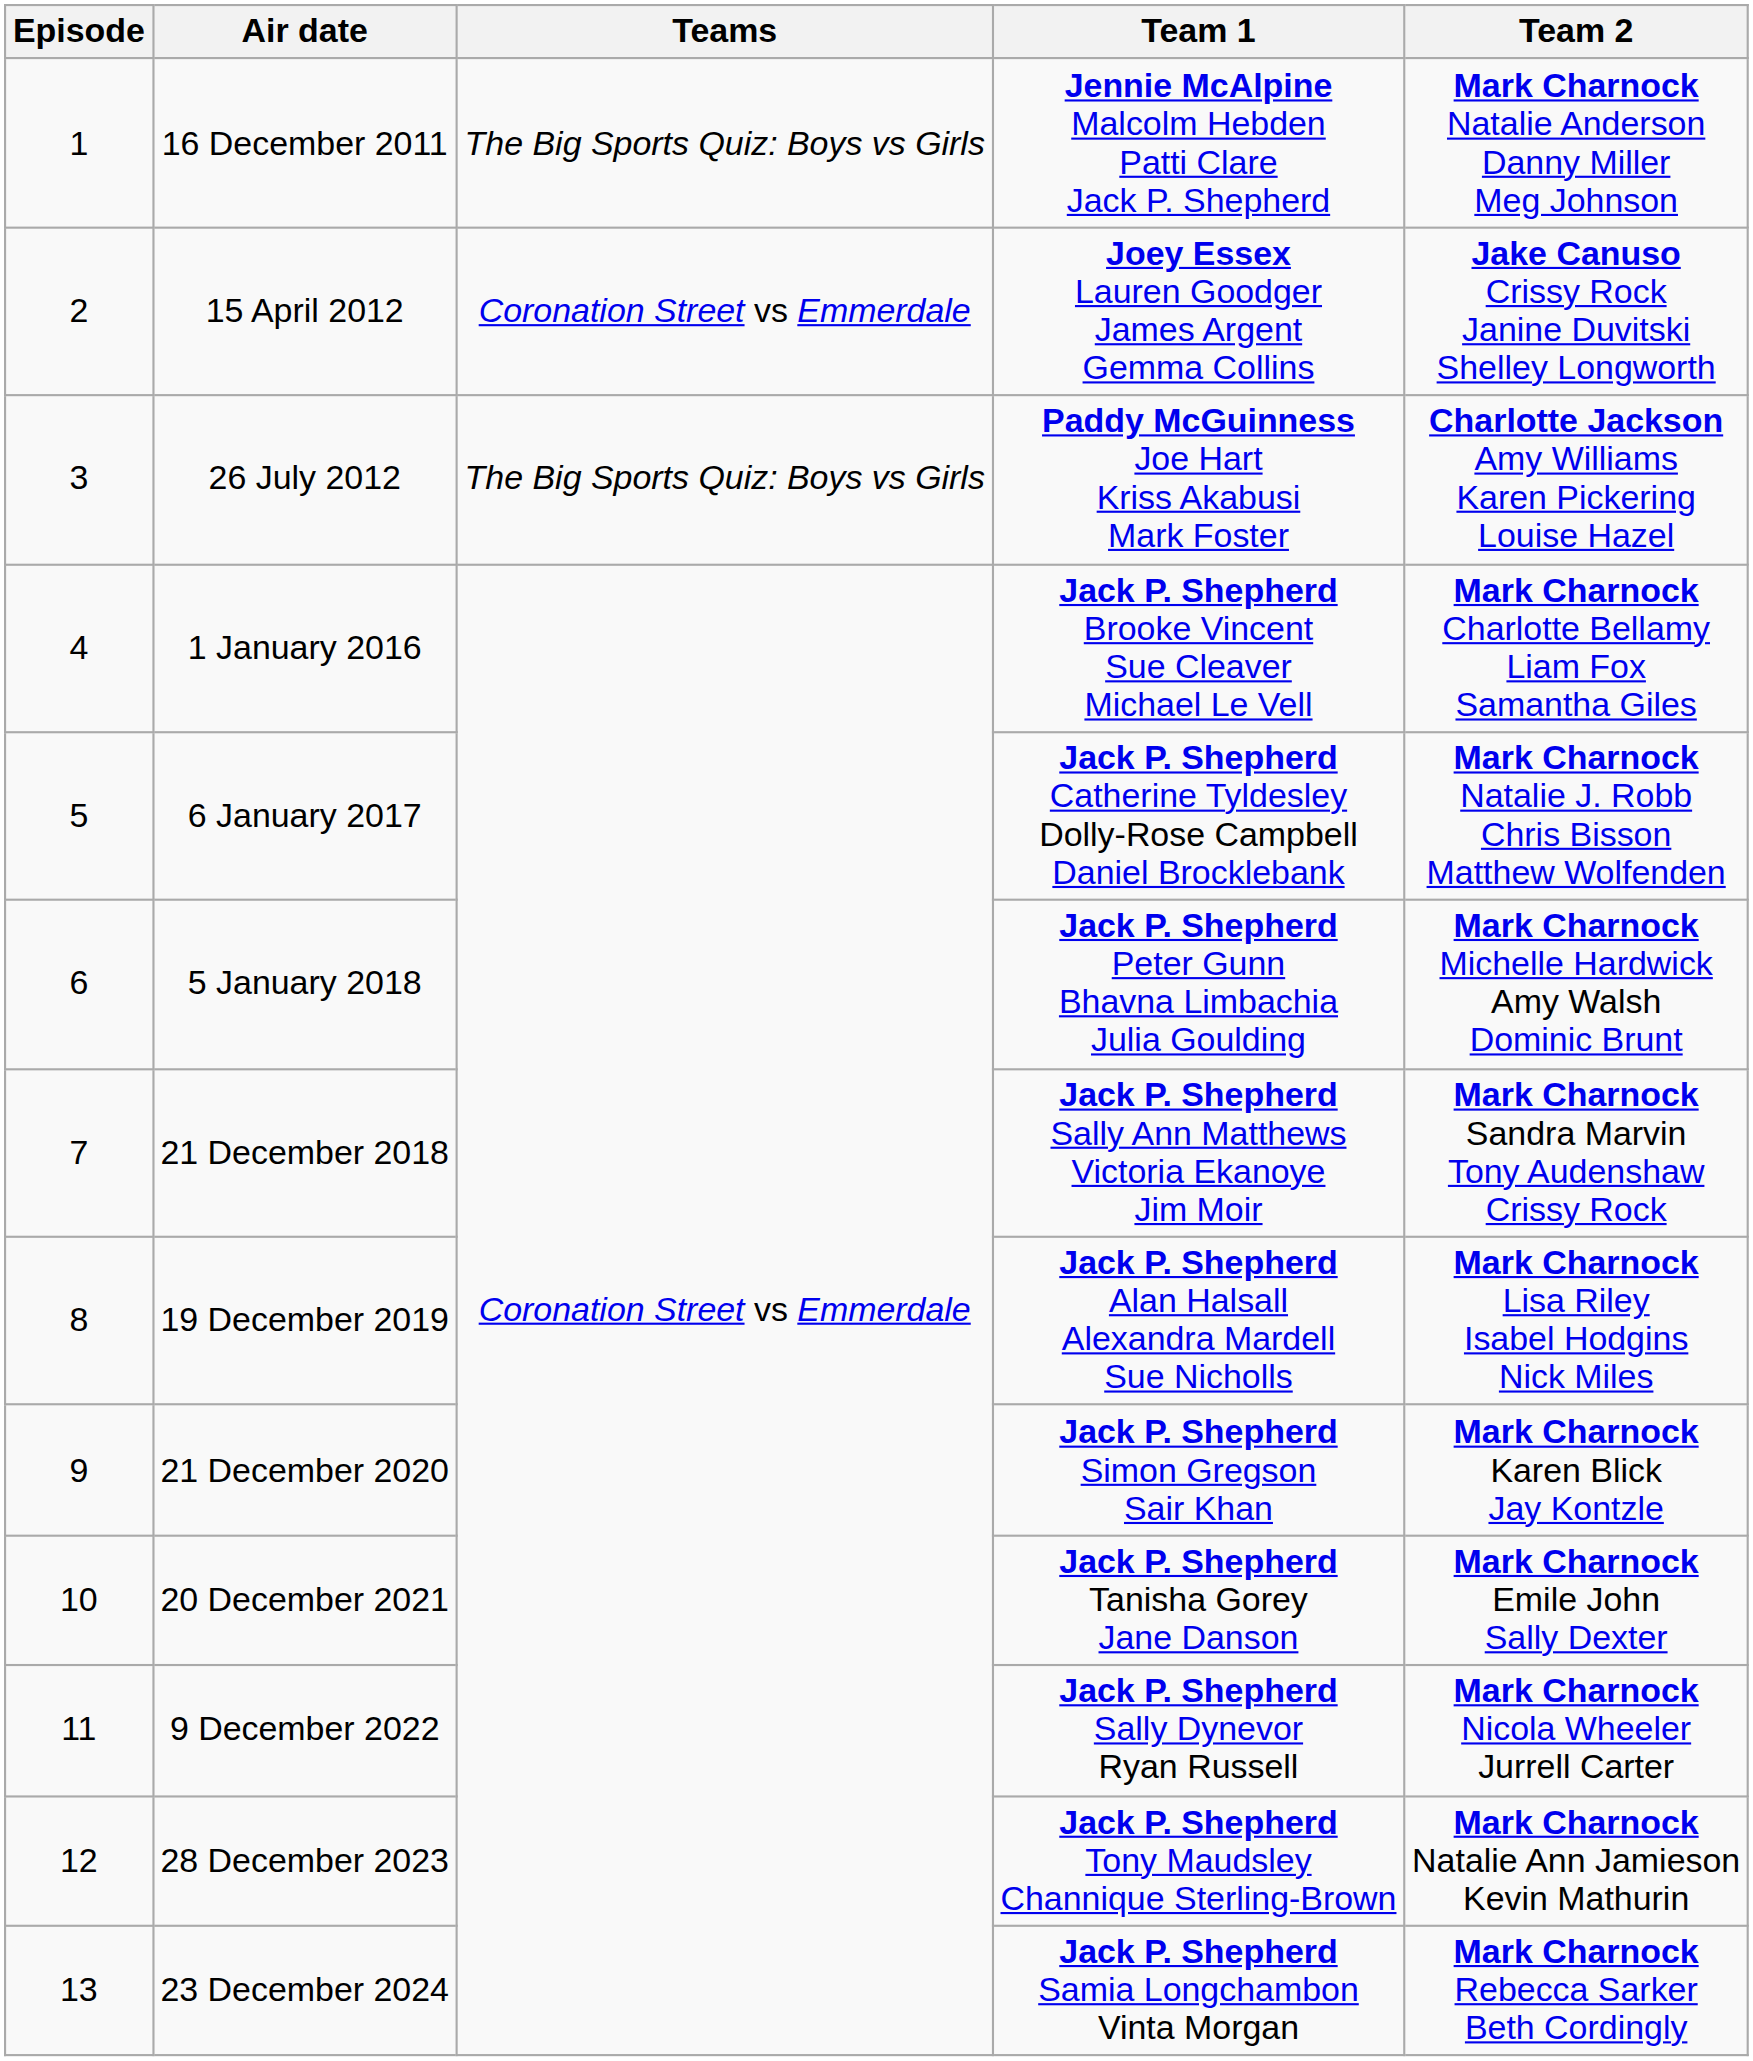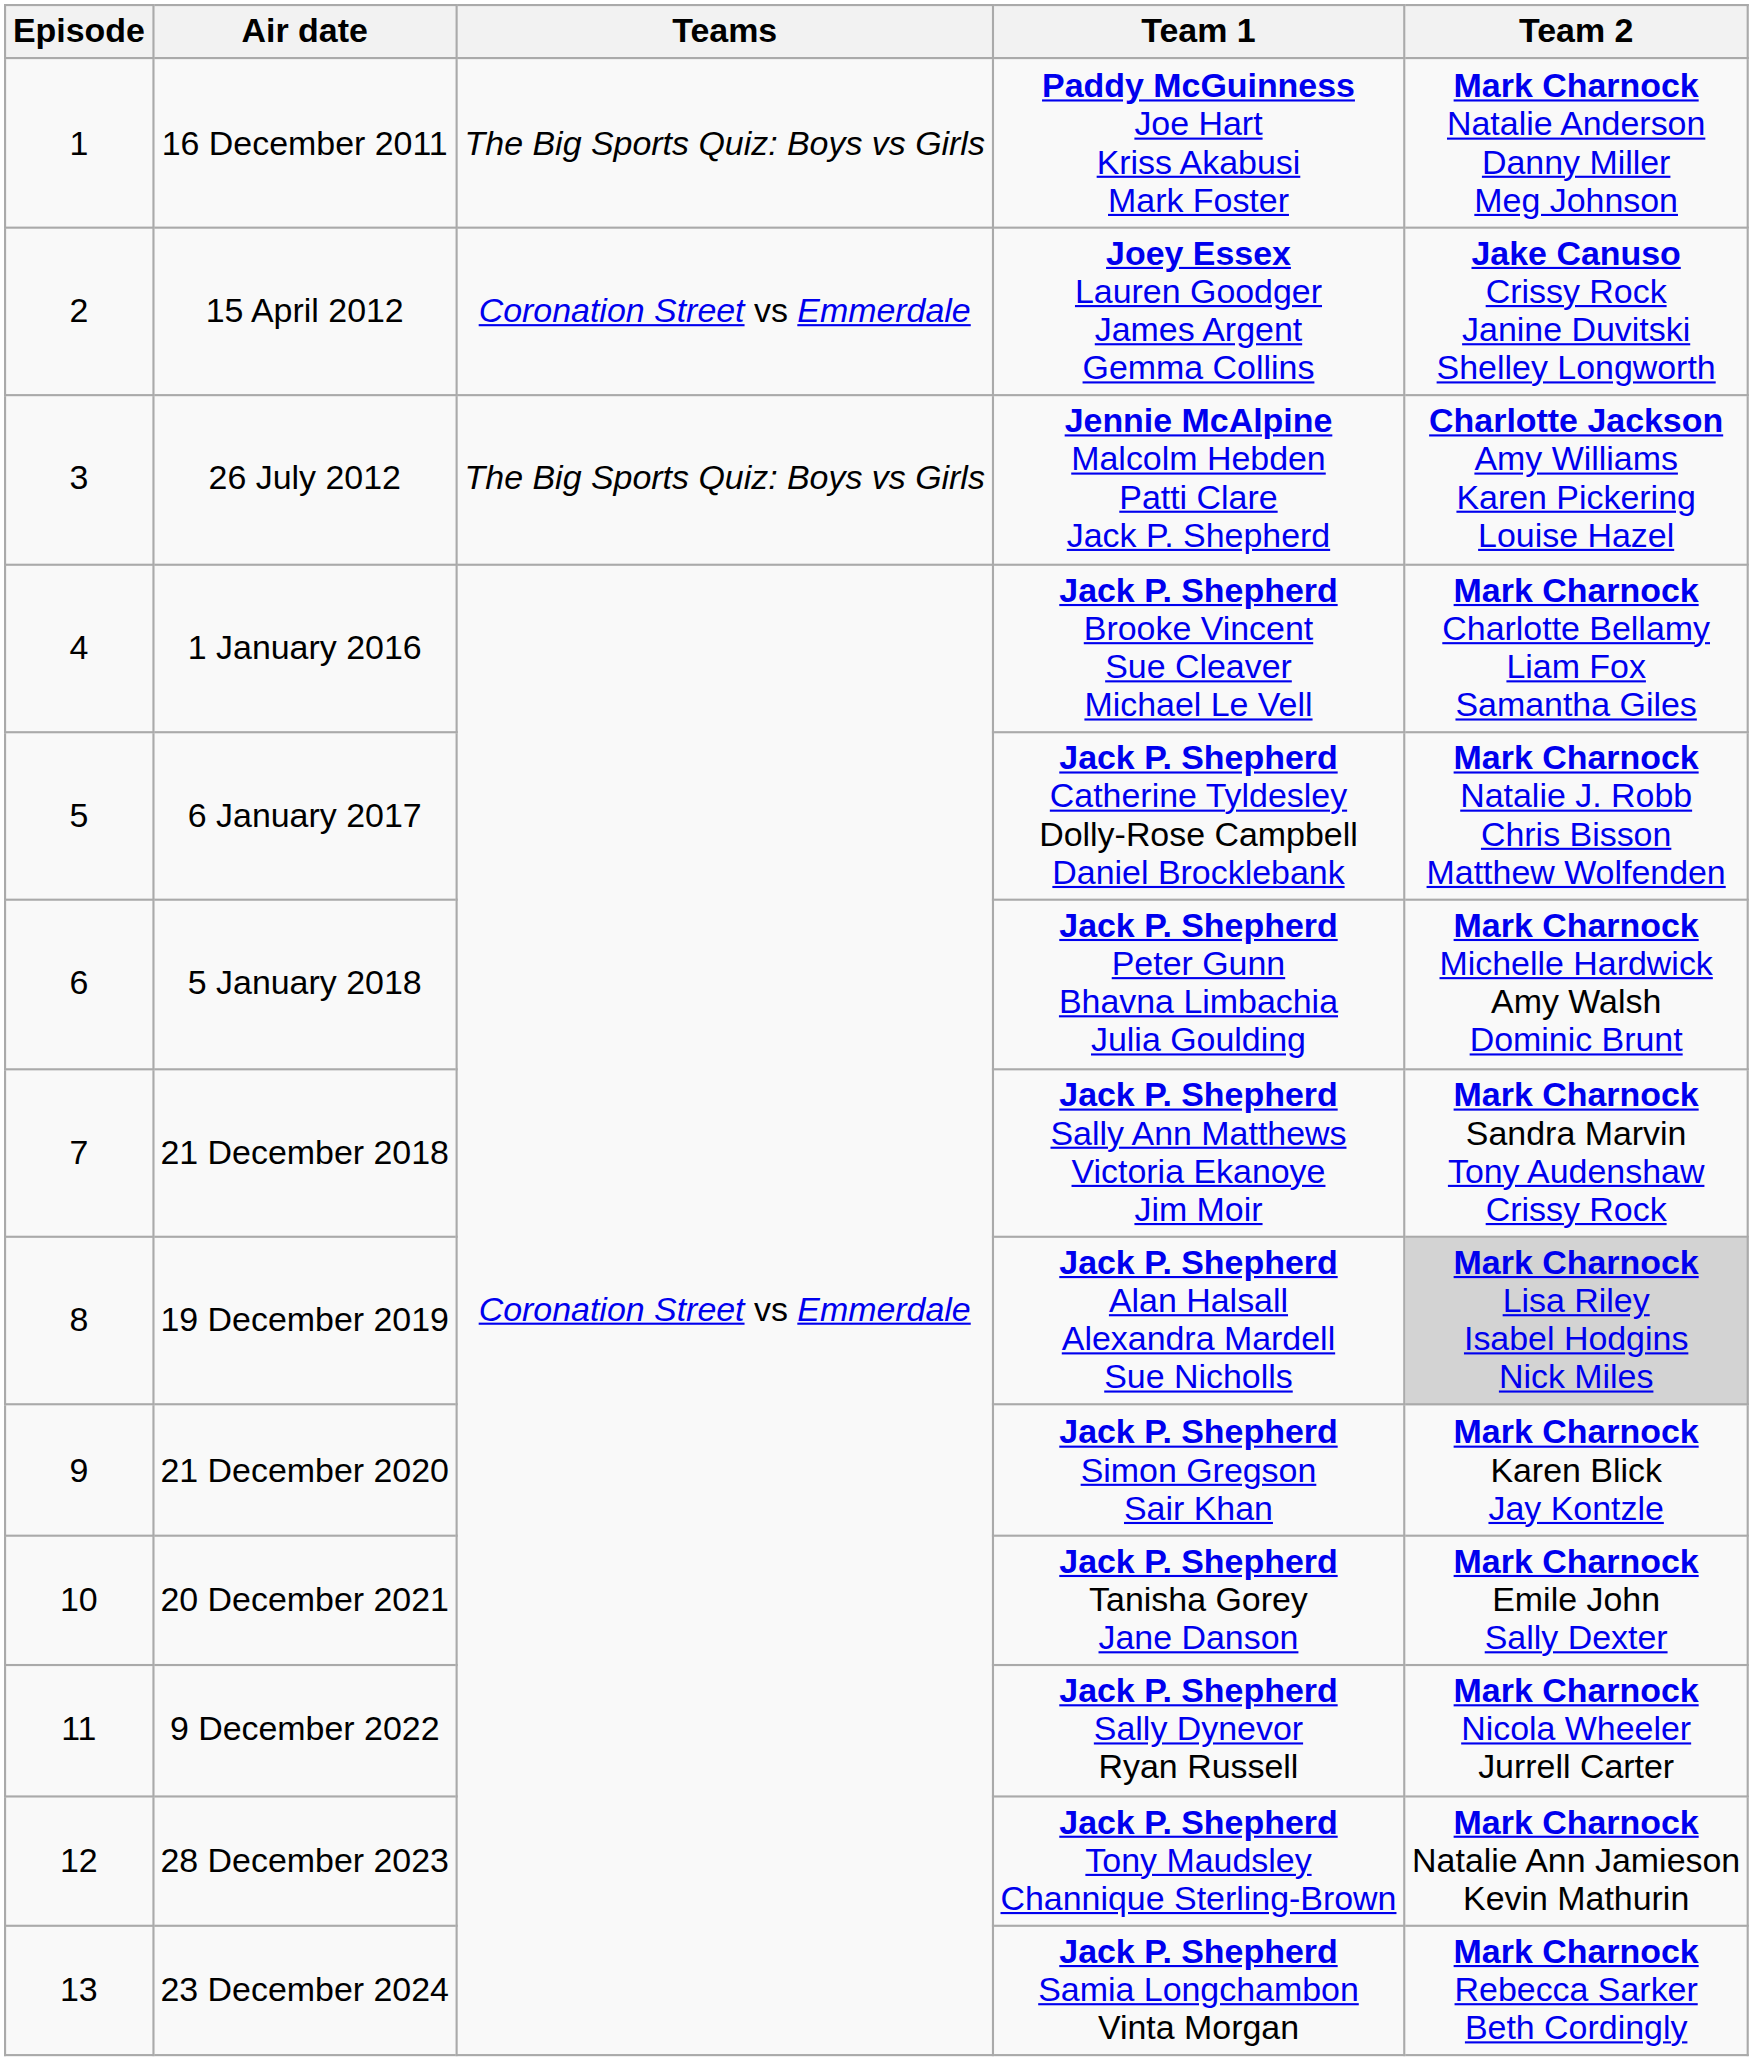16 December 2011 | Team 1: Jennie McAlpine Malcolm Hebden Patti Clare Jack P. Shepherd -> Paddy McGuinness Joe Hart Kriss Akabusi Mark Foster
26 July 2012 | Team 1: Paddy McGuinness Joe Hart Kriss Akabusi Mark Foster -> Jennie McAlpine Malcolm Hebden Patti Clare Jack P. Shepherd
19 December 2019 | Team 2: no background -> lightgrey background
